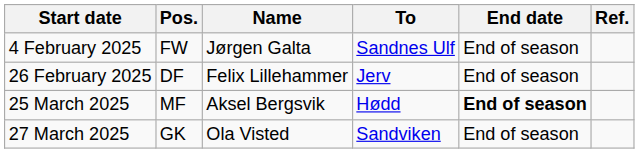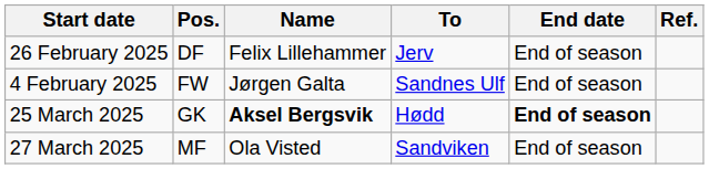rows swapped: 4 February 2025 <-> 26 February 2025
25 March 2025 | Pos.: MF -> GK
25 March 2025 | Name: normal -> bold
27 March 2025 | Pos.: GK -> MF
